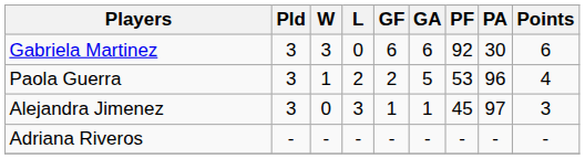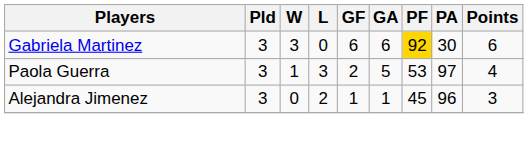Gabriela Martinez | PF: no background -> gold background
Paola Guerra | L: 2 -> 3
Paola Guerra | PA: 96 -> 97
Alejandra Jimenez | L: 3 -> 2
Alejandra Jimenez | PA: 97 -> 96
- row: Adriana Riveros | - | - | - | - | - | - | - | -
